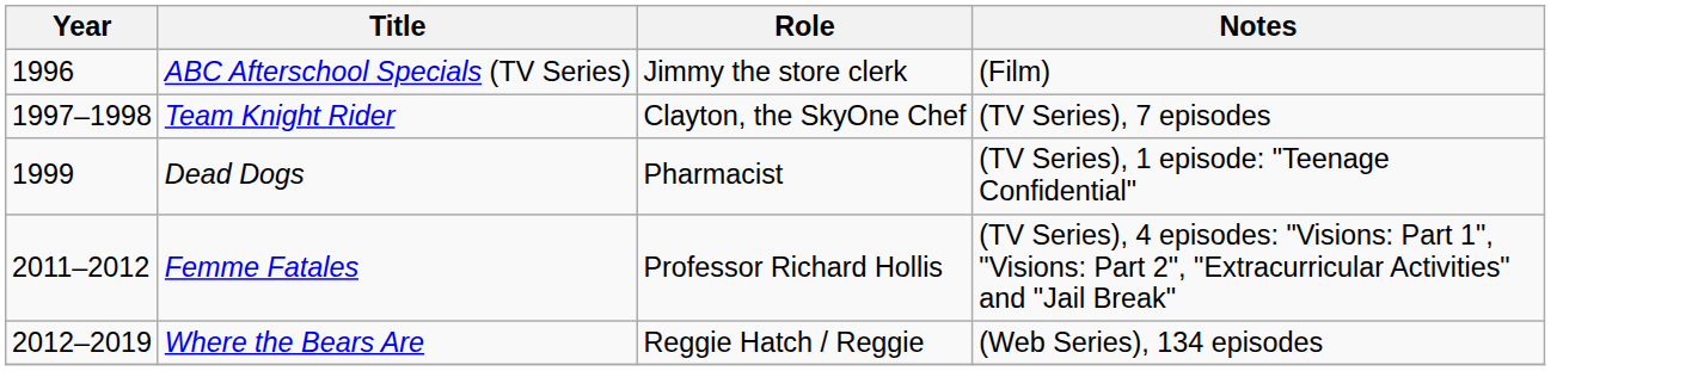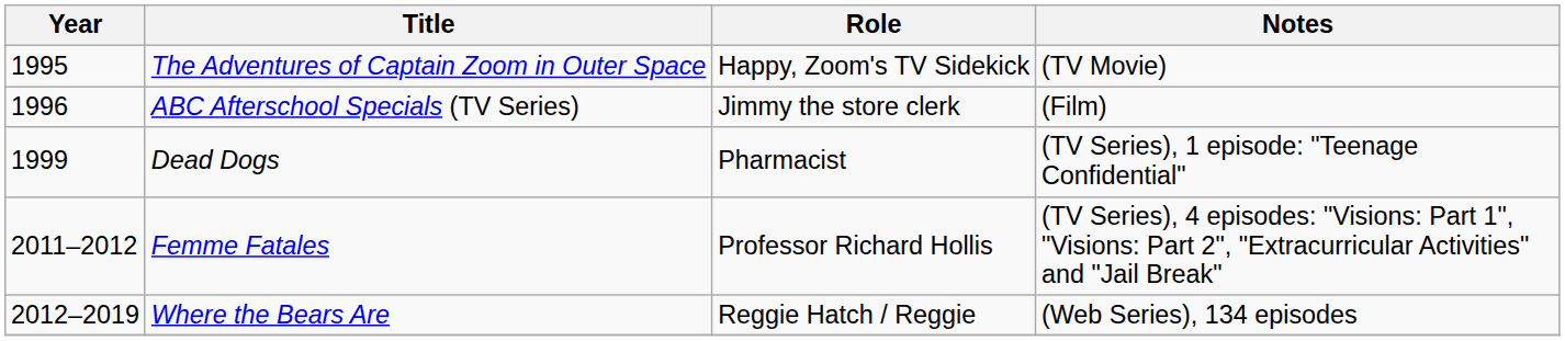+ row: 1995 | The Adventures of Captain Zoom in Outer Space | Happy, Zoom's TV Sidekick | (TV Movie)
- row: 1997–1998 | Team Knight Rider | Clayton, the SkyOne Chef | (TV Series), 7 episodes
